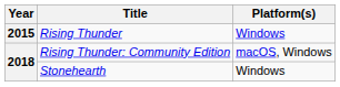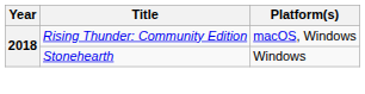- row: 2015 | Rising Thunder | Windows
